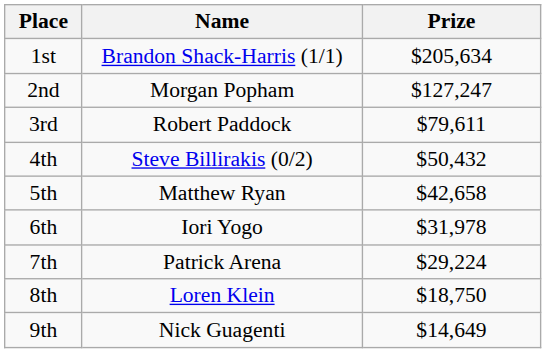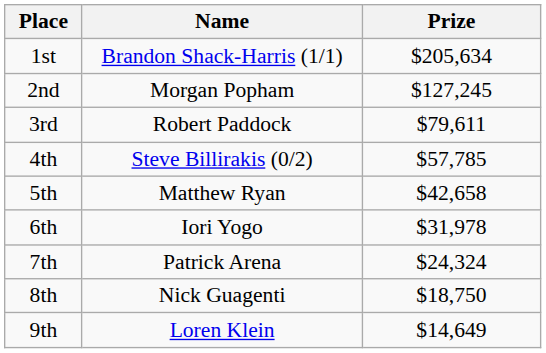2nd | Prize: $127,247 -> $127,245
4th | Prize: $50,432 -> $57,785
7th | Prize: $29,224 -> $24,324
8th | Name: Loren Klein -> Nick Guagenti
9th | Name: Nick Guagenti -> Loren Klein
